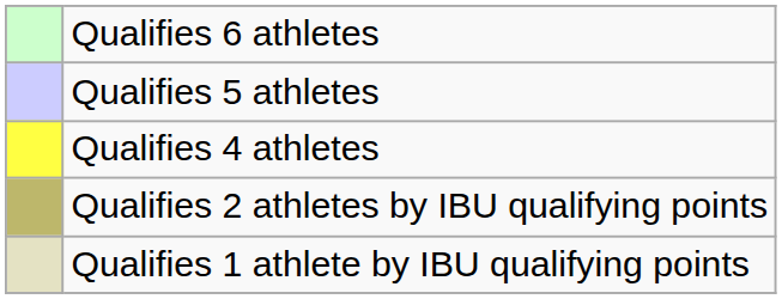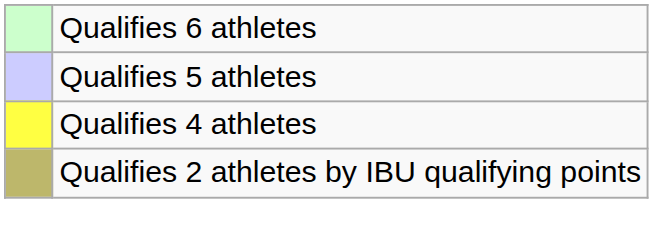- row: Qualifies 1 athlete by IBU qualifying points
